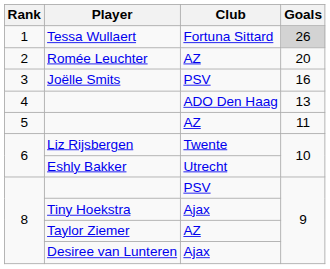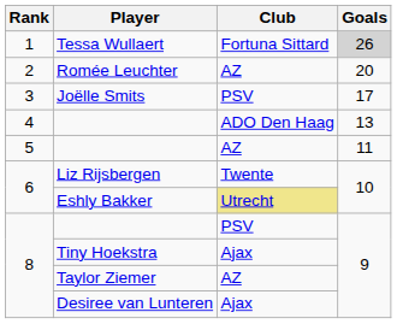Joëlle Smits | Goals: 16 -> 17
Eshly Bakker | Club: no background -> khaki background
